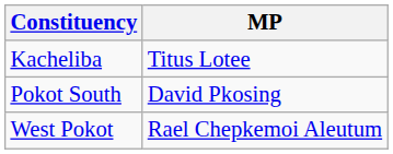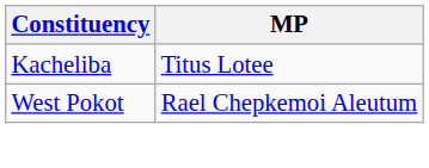- row: Pokot South | David Pkosing
